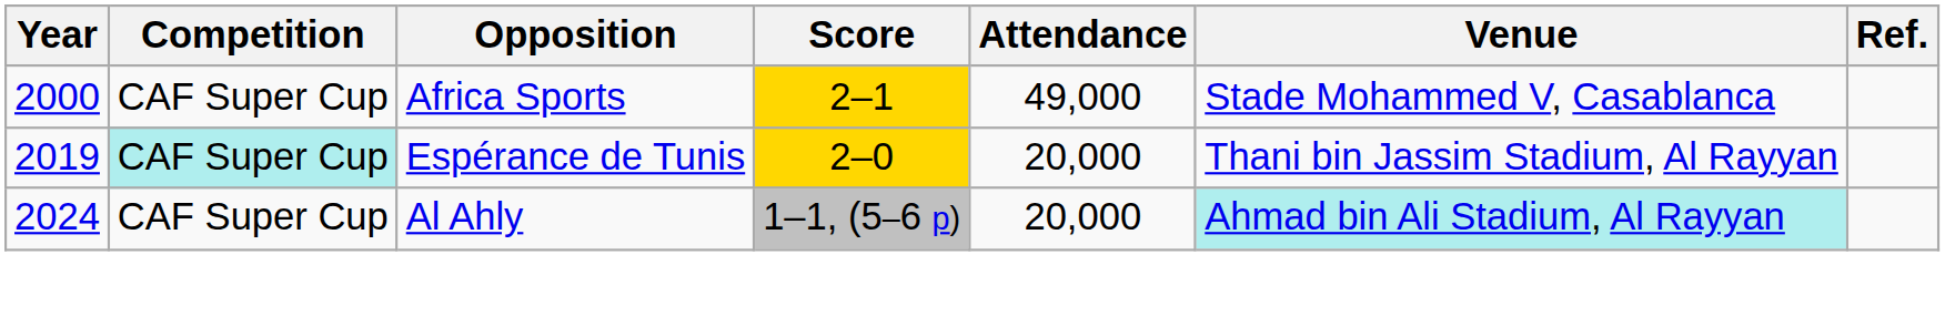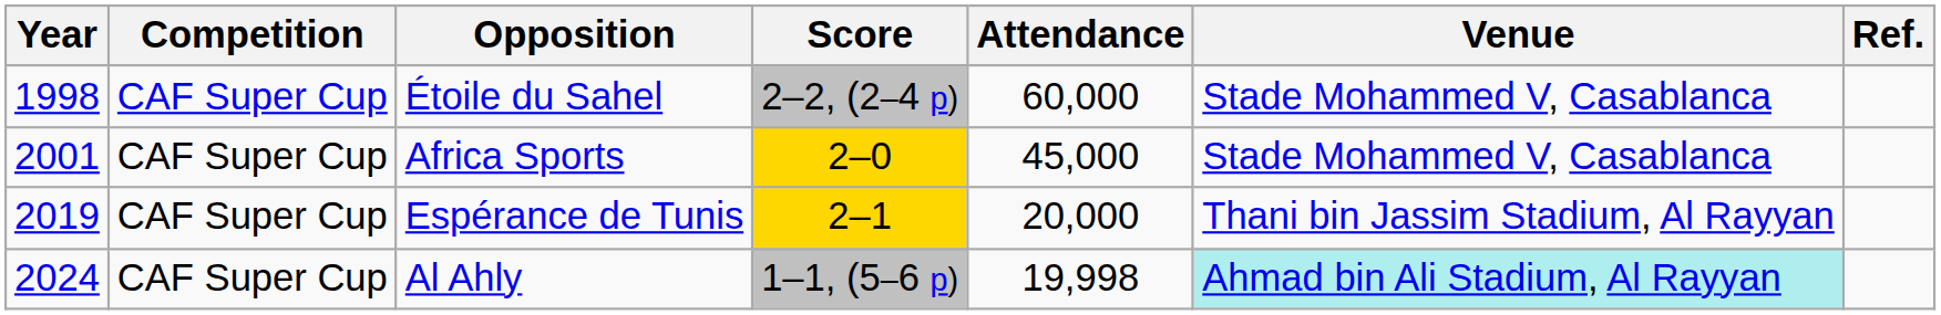+ row: 1998 | CAF Super Cup | Étoile du Sahel | 2–2, (2–4 p) | 60,000 | Stade Mohammed V, Casablanca
Africa Sports | Year: 2000 -> 2001
Africa Sports | Score: 2–1 -> 2–0
Africa Sports | Attendance: 49,000 -> 45,000
Espérance de Tunis | Competition: paleturquoise background -> no background
Espérance de Tunis | Score: 2–0 -> 2–1
Al Ahly | Attendance: 20,000 -> 19,998
